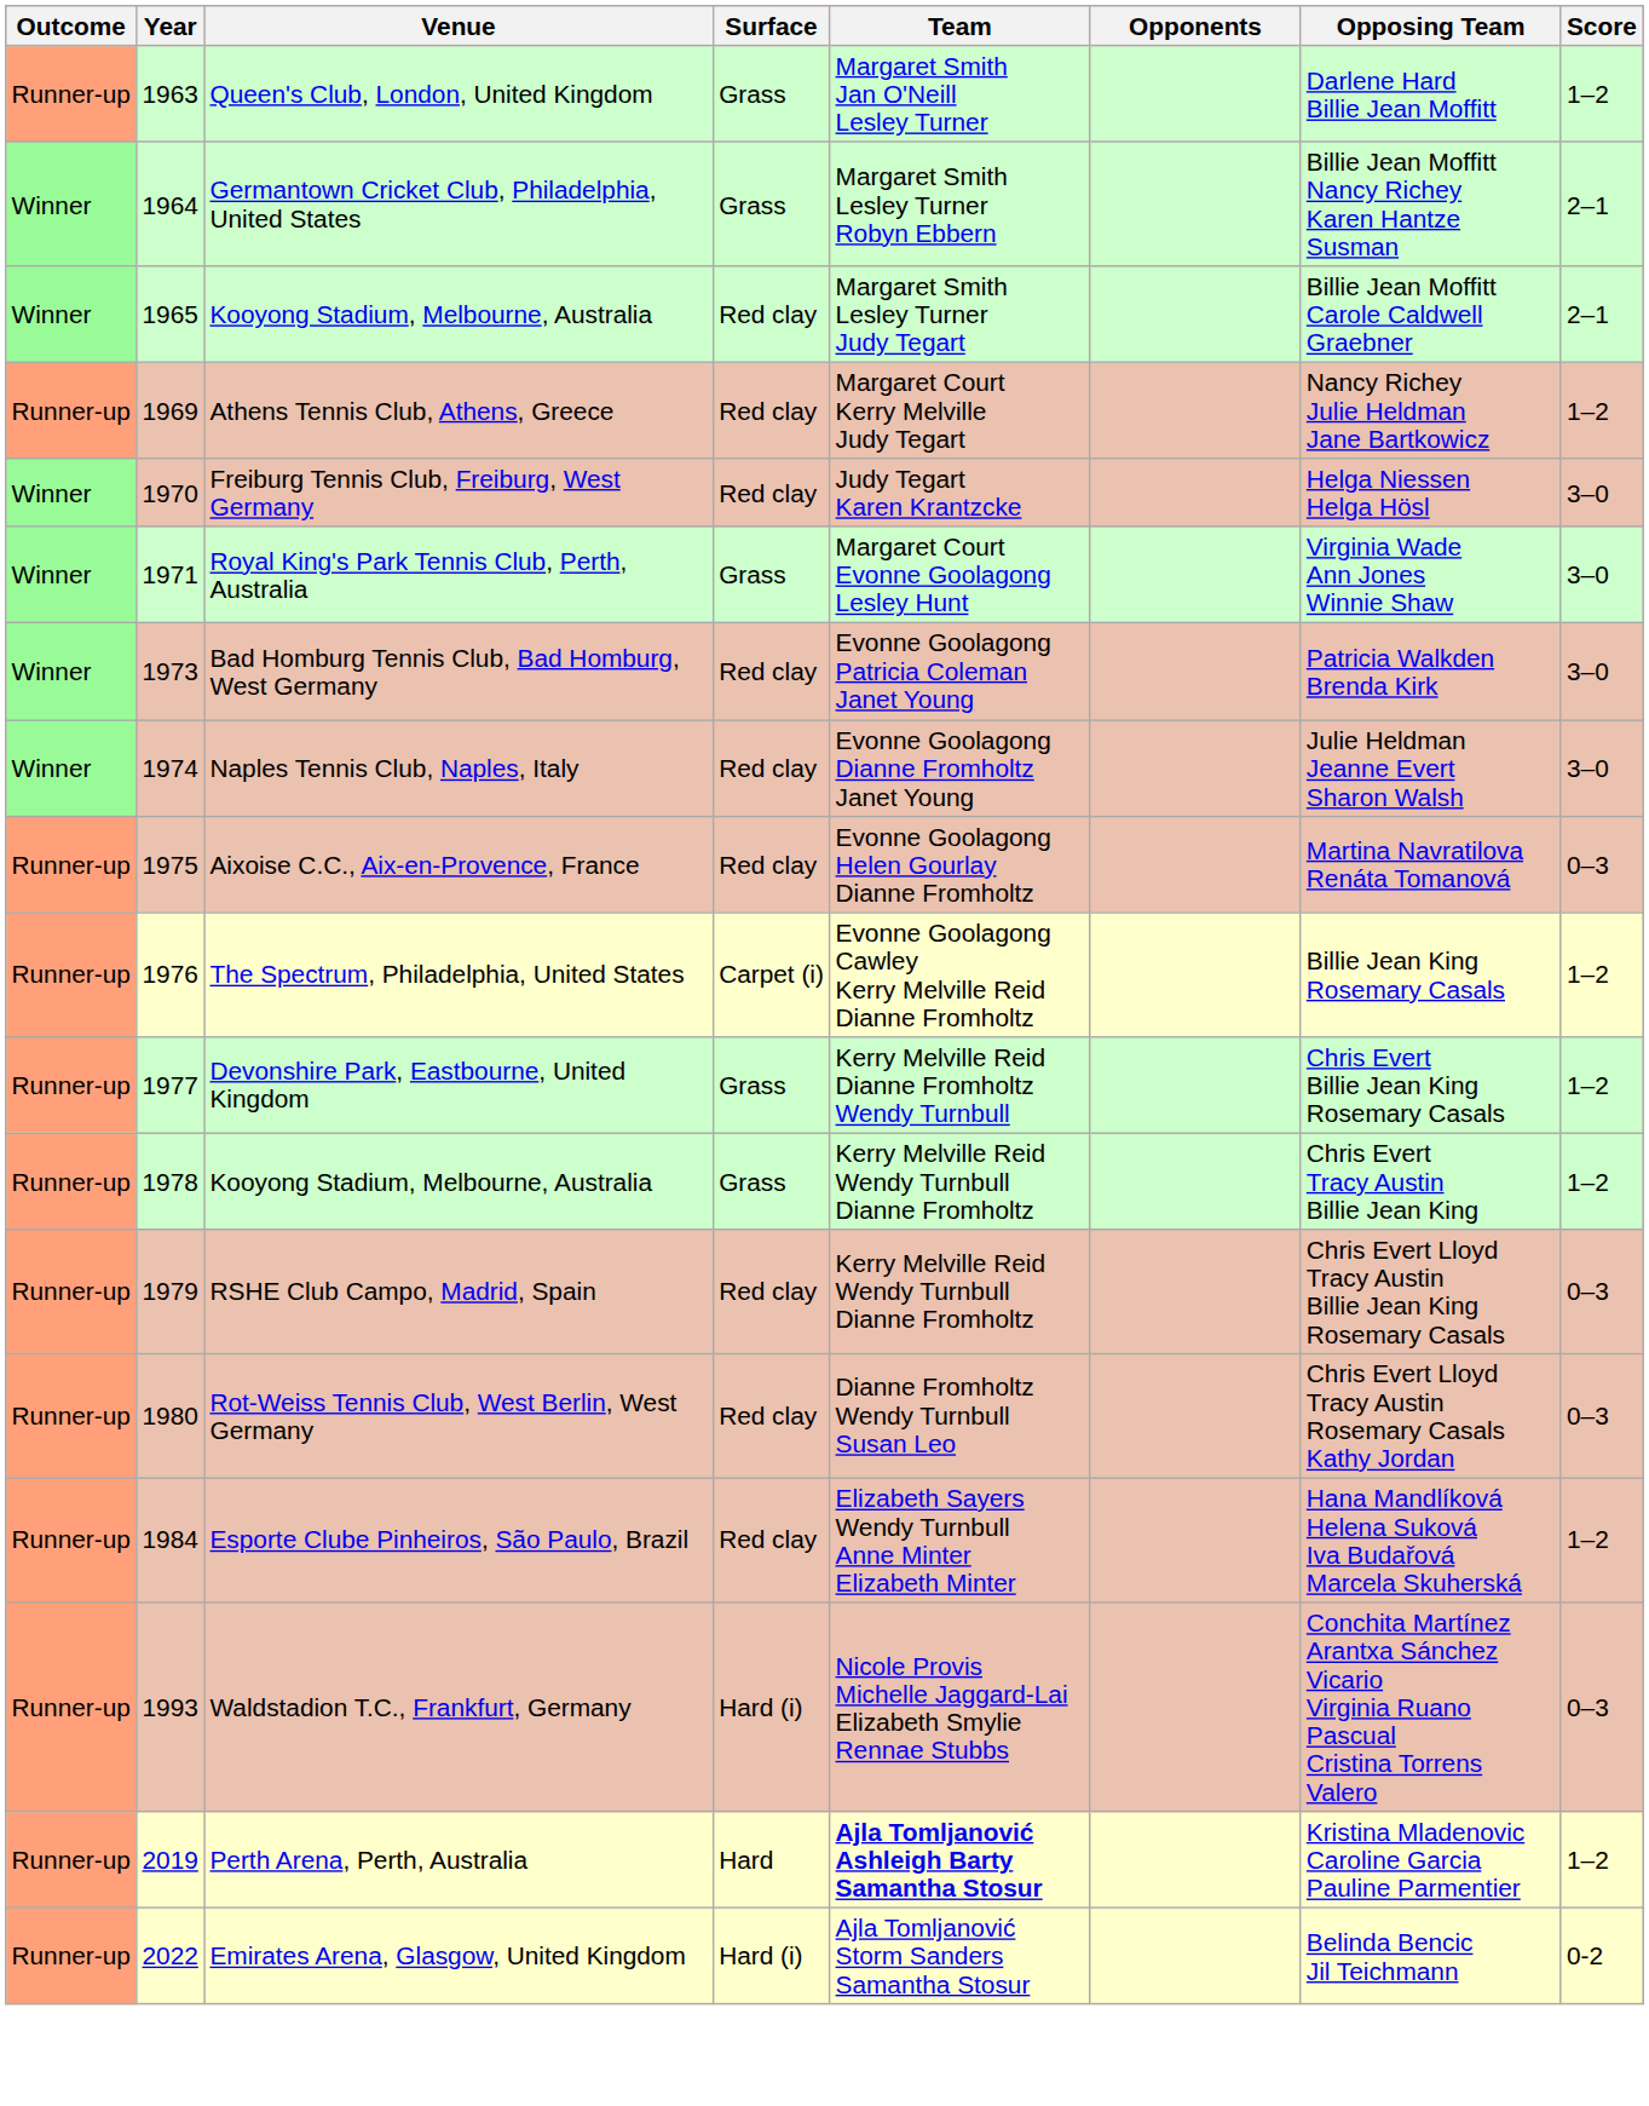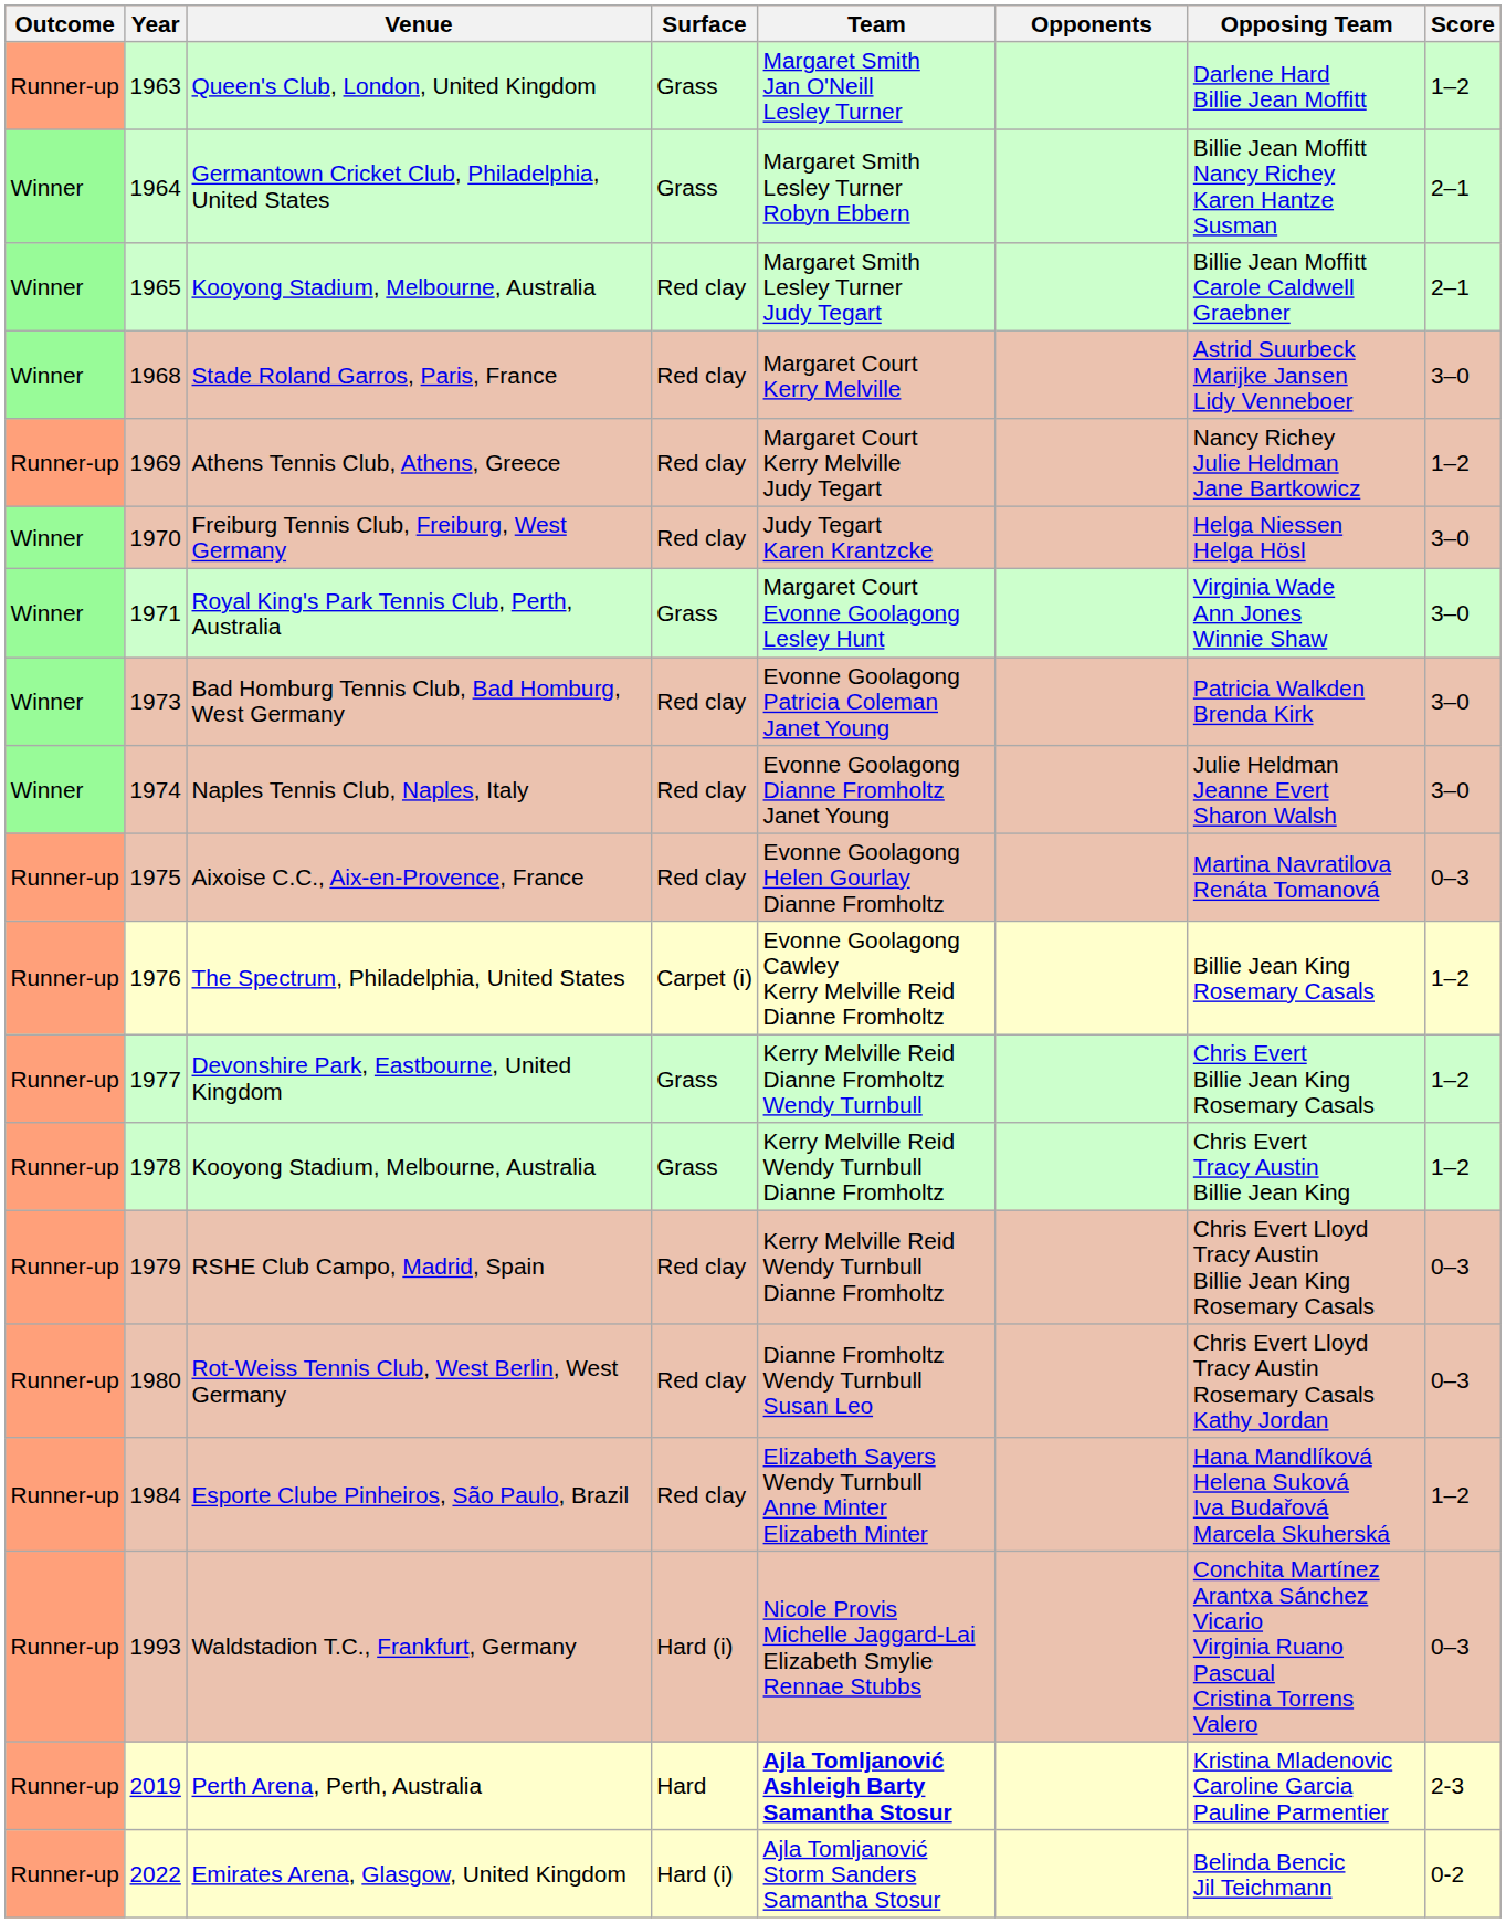+ row: Winner | 1968 | Stade Roland Garros, Paris, France | Red clay | Margaret Court Kerry Melville | Astrid Suurbeck Marijke Jansen Lidy Venneboer | 3–0
Perth Arena, Perth, Australia | Score: 1–2 -> 2-3
